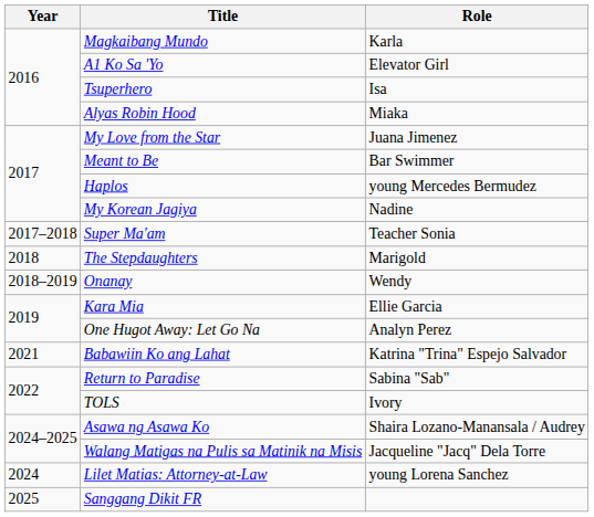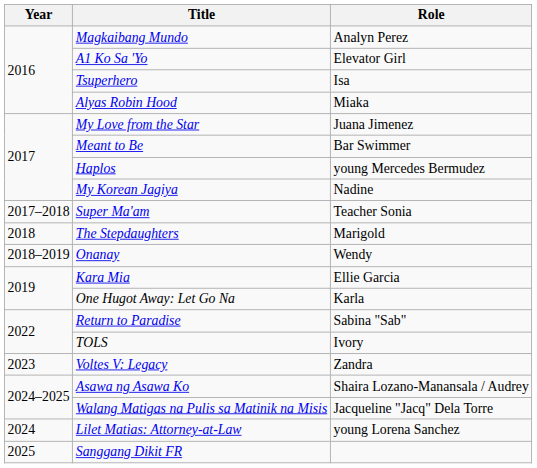Magkaibang Mundo | Role: Karla -> Analyn Perez
One Hugot Away: Let Go Na | Role: Analyn Perez -> Karla
- row: 2021 | Babawiin Ko ang Lahat | Katrina "Trina" Espejo Salvador
+ row: 2023 | Voltes V: Legacy | Zandra
